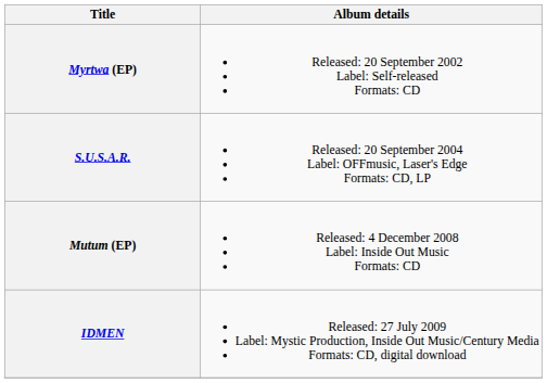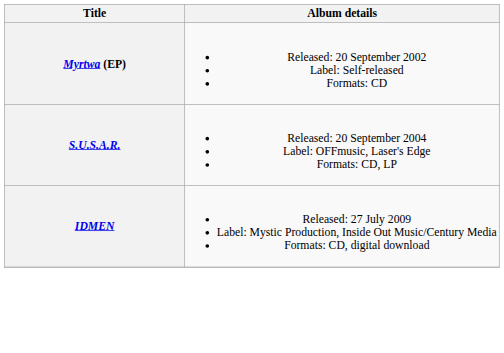- row: Mutum (EP) | Released: 4 December 2008 Label: Inside Out Music Formats: CD
